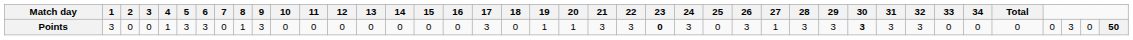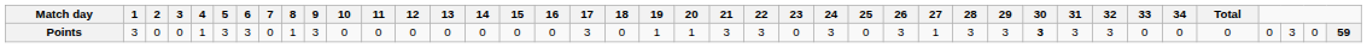Points | 23: bold -> normal
Points | column 40: 50 -> 59
